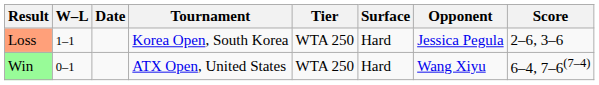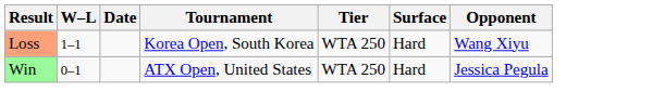- column: Score | 2–6, 3–6 | 6–4, 7–6(7–4)
Loss | Opponent: Jessica Pegula -> Wang Xiyu
Win | Opponent: Wang Xiyu -> Jessica Pegula
